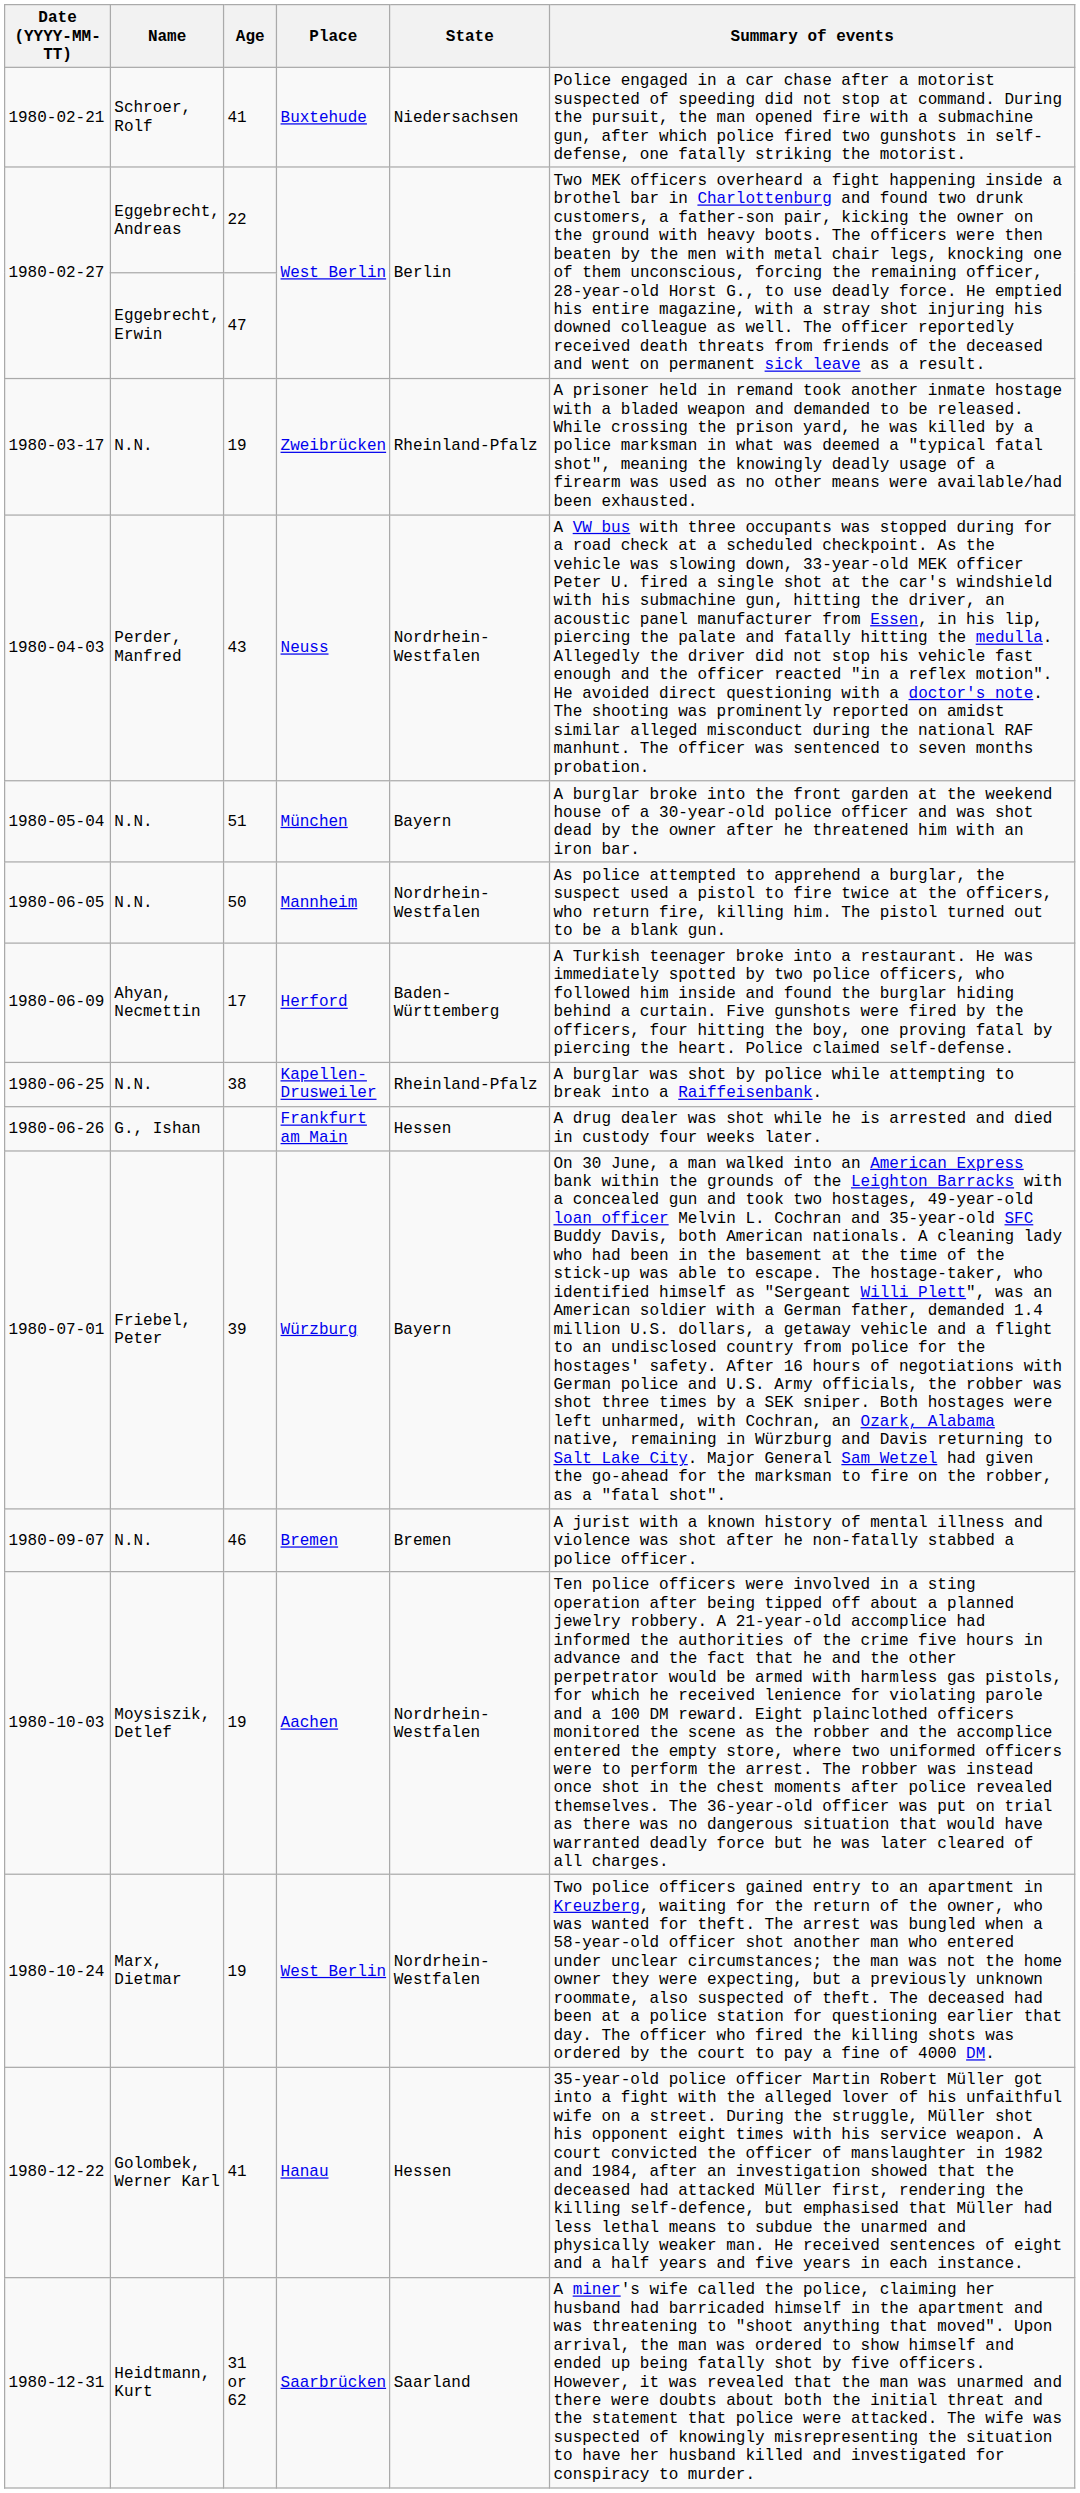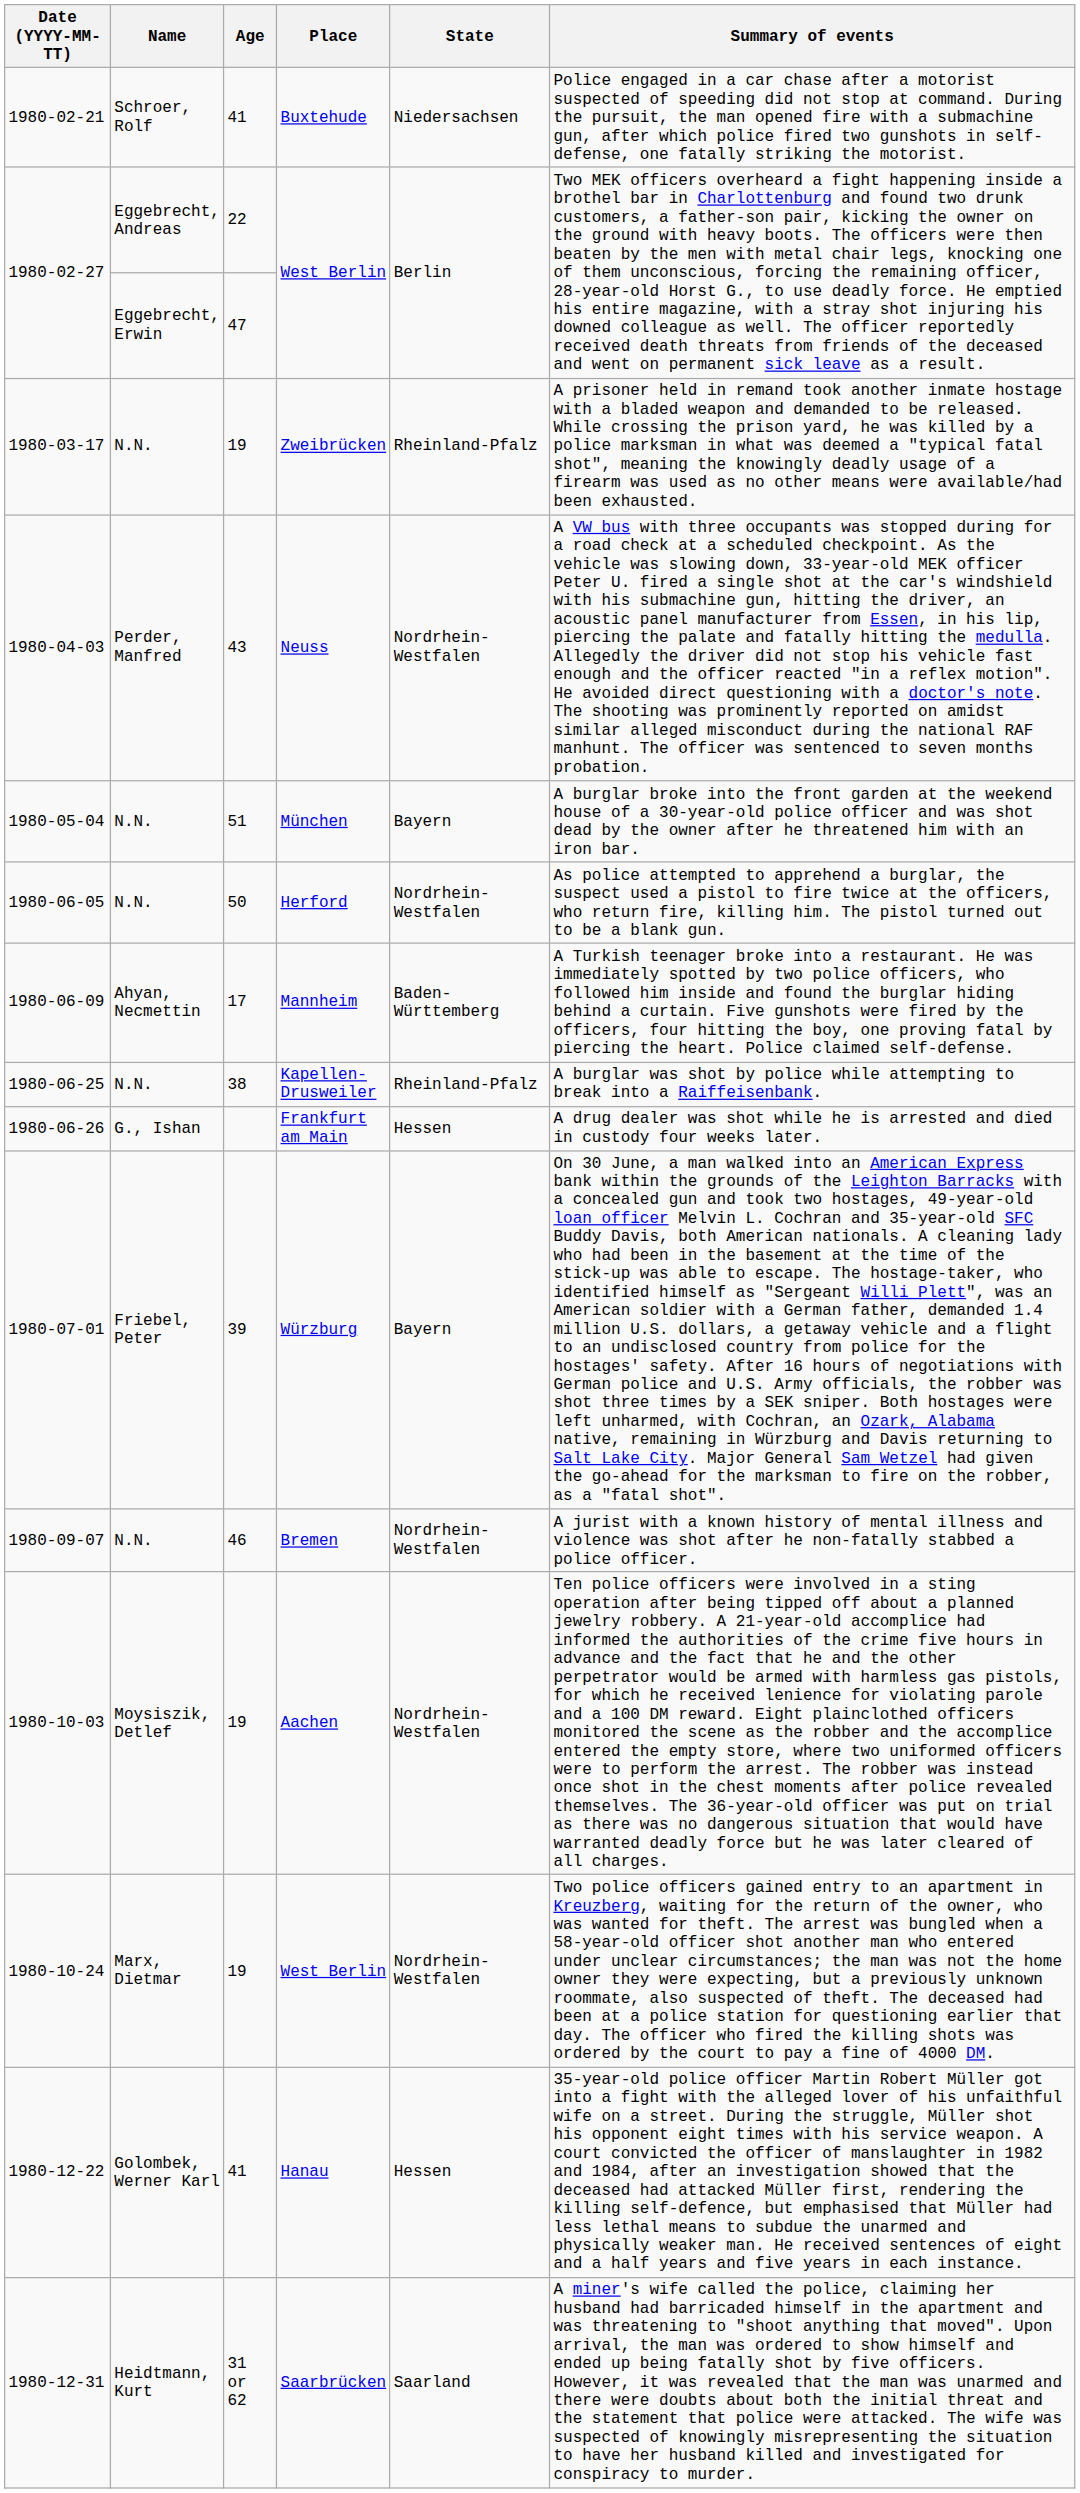1980-06-05 | Place: Mannheim -> Herford
1980-06-09 | Place: Herford -> Mannheim
1980-09-07 | State: Bremen -> Nordrhein-Westfalen
